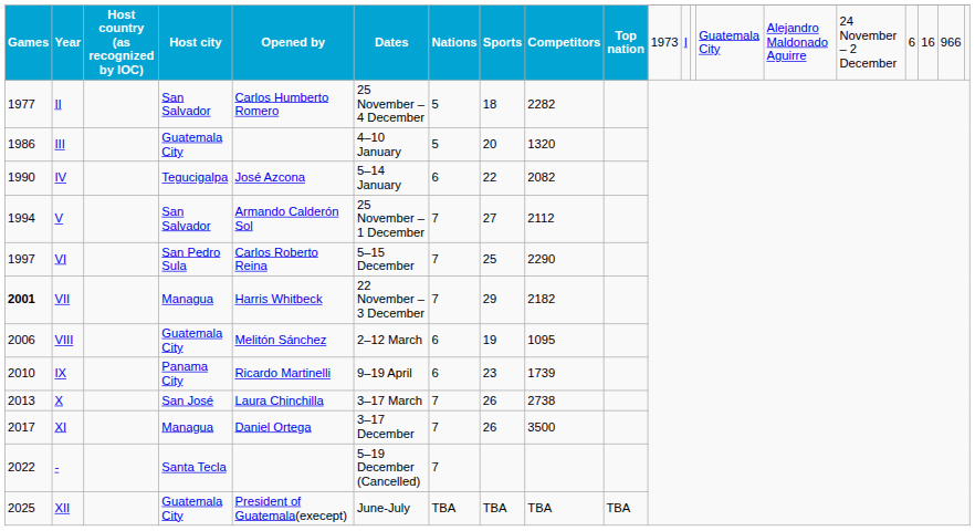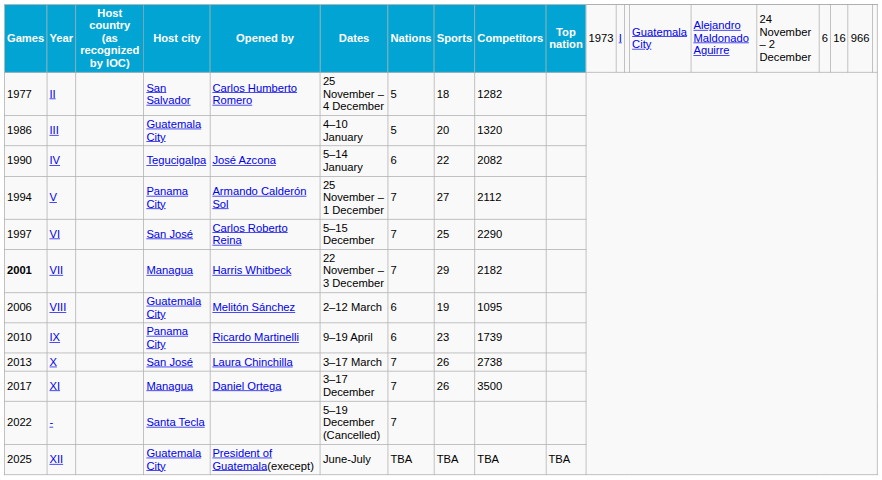II | Competitors: 2282 -> 1282
V | Host city: San Salvador -> Panama City
VI | Host city: San Pedro Sula -> San José
